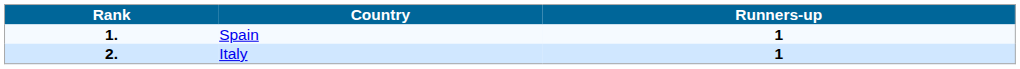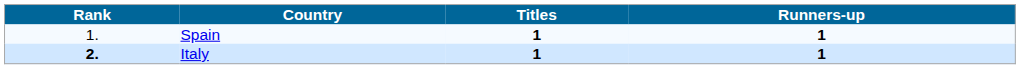+ column: Titles | 1 | 1
Spain | Rank: bold -> normal
